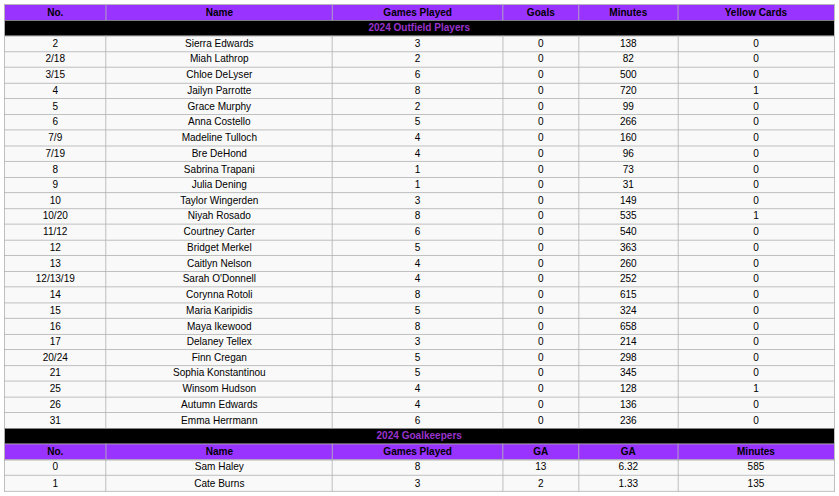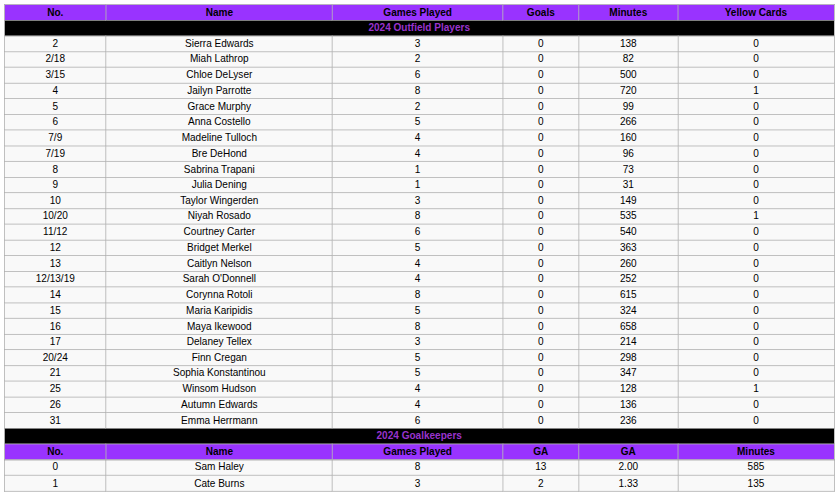Sophia Konstantinou | Minutes: 345 -> 347
Sam Haley | Minutes: 6.32 -> 2.00
